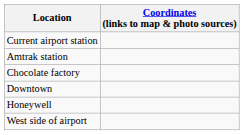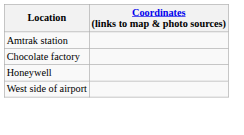- row: Current airport station
- row: Downtown
